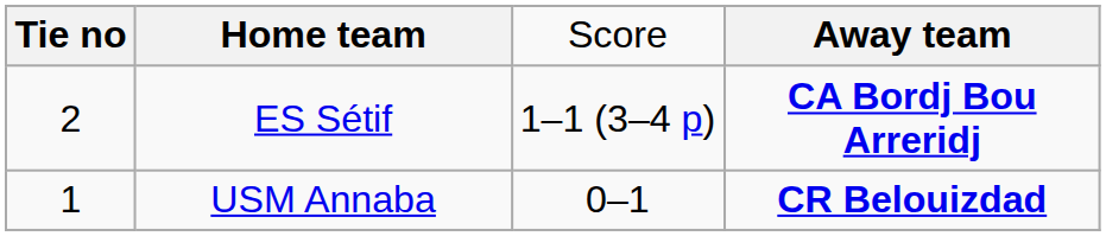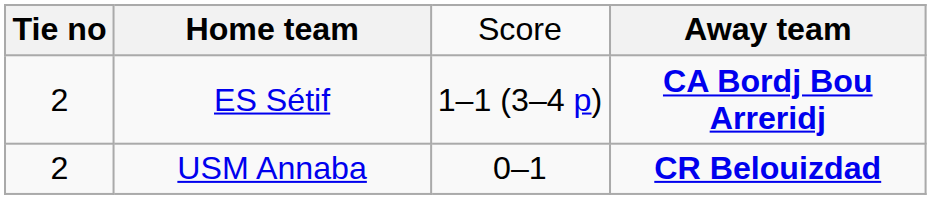USM Annaba | column 1: 1 -> 2
